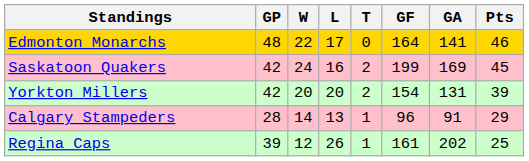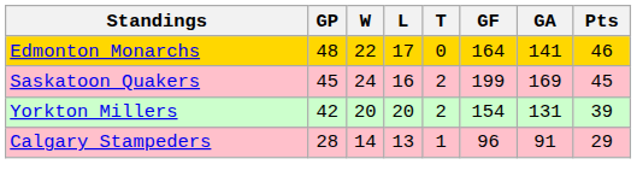Saskatoon Quakers | GP: 42 -> 45
- row: Regina Caps | 39 | 12 | 26 | 1 | 161 | 202 | 25
